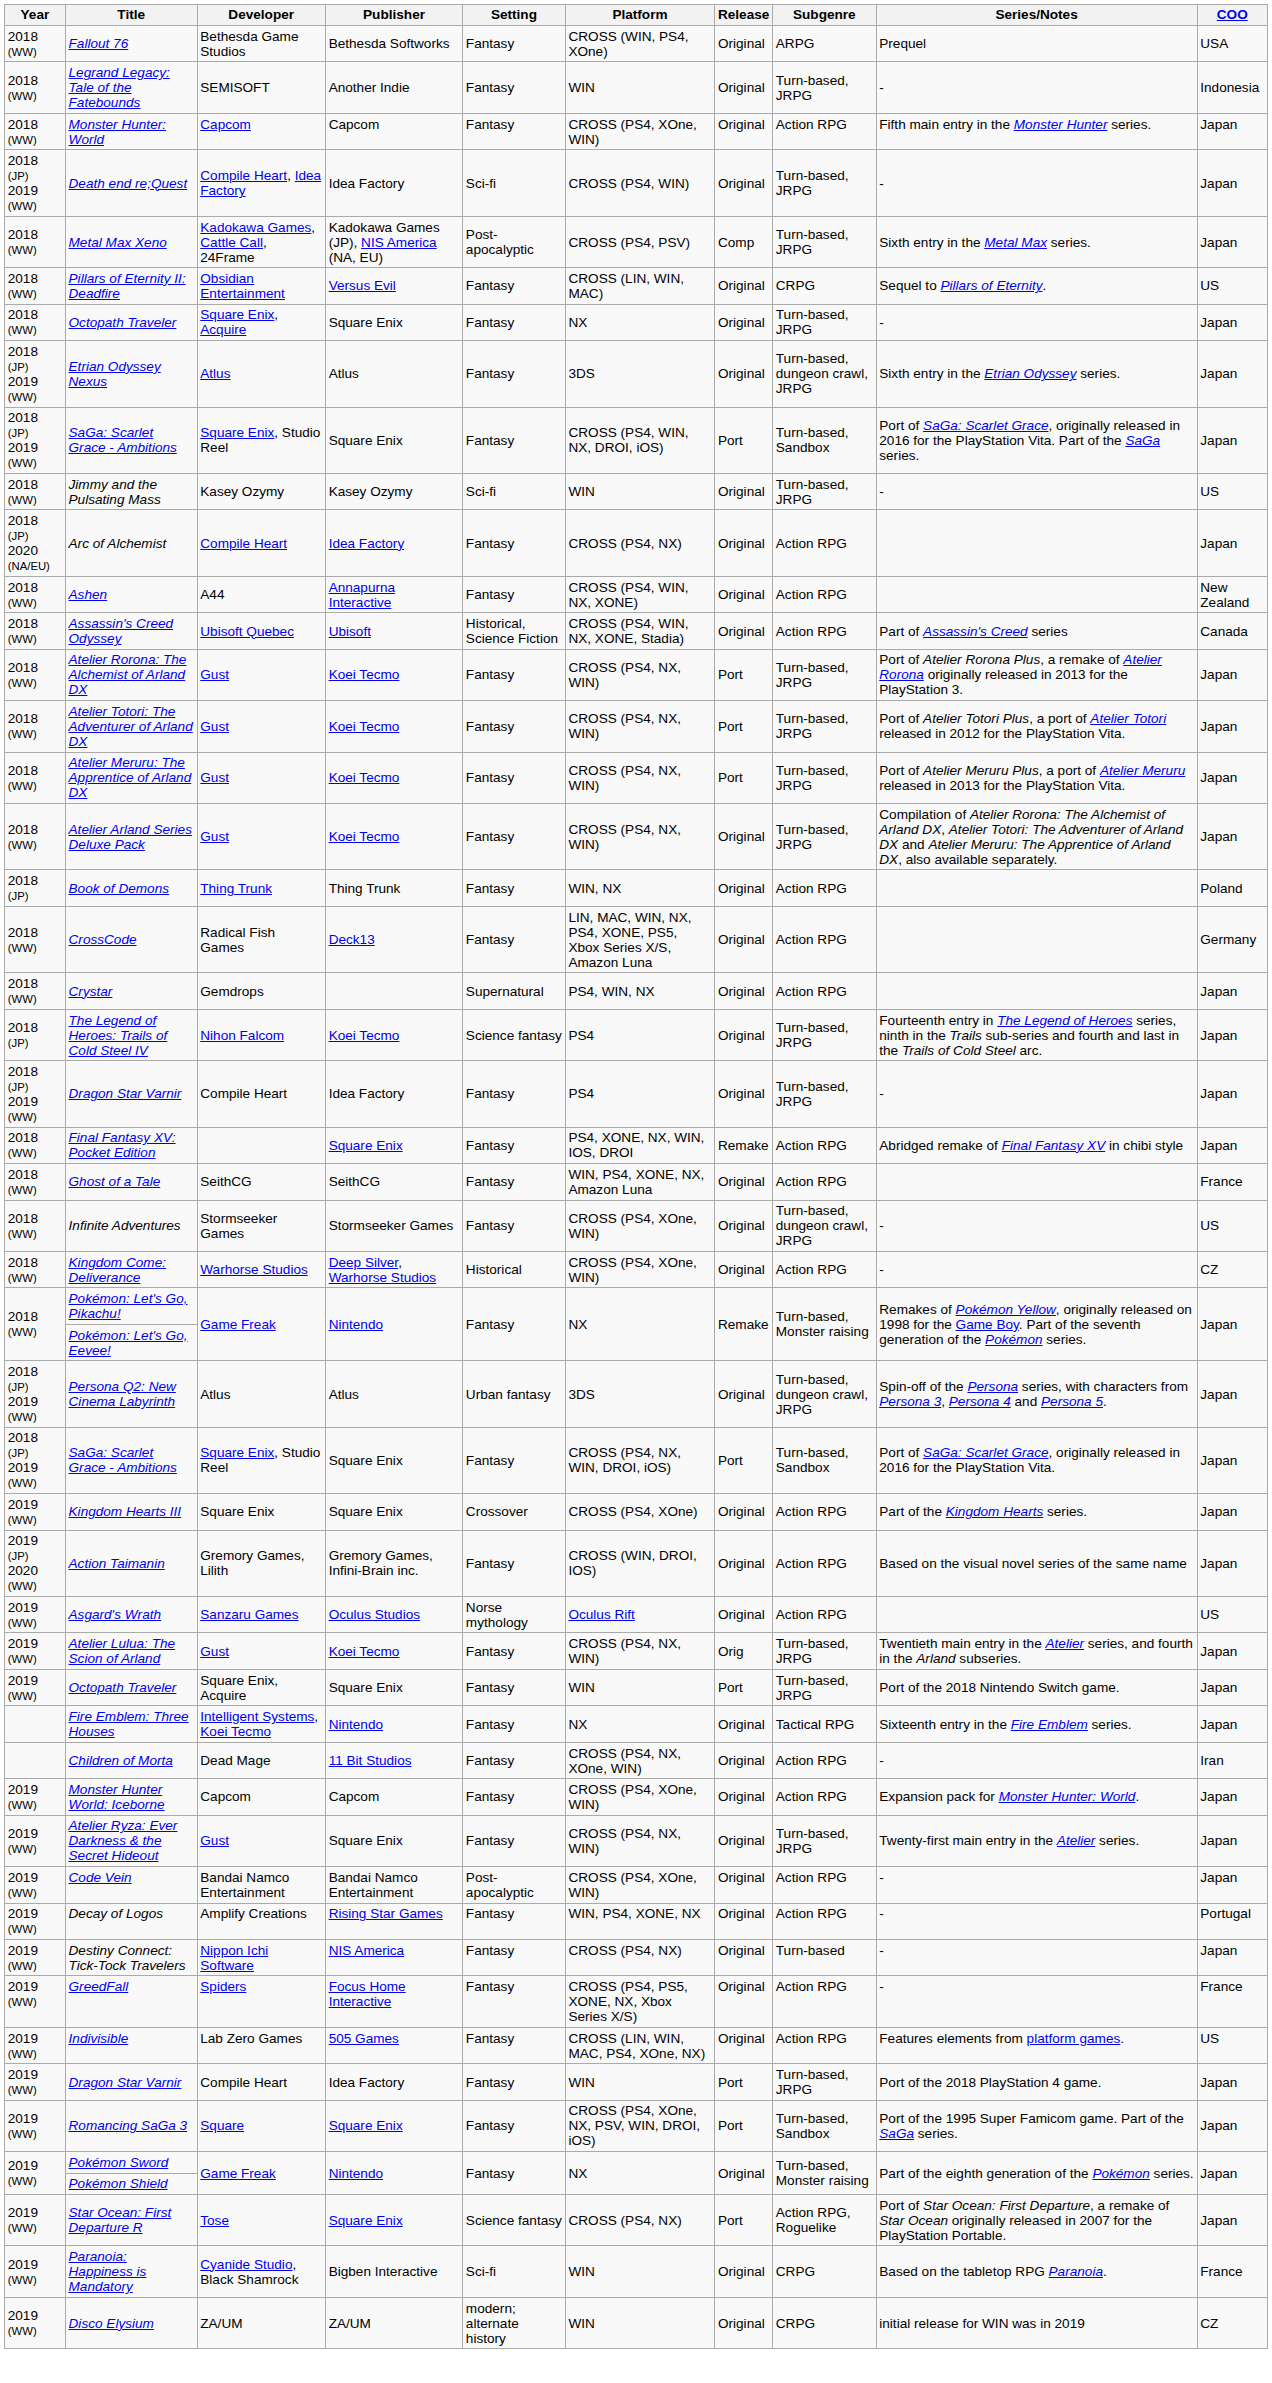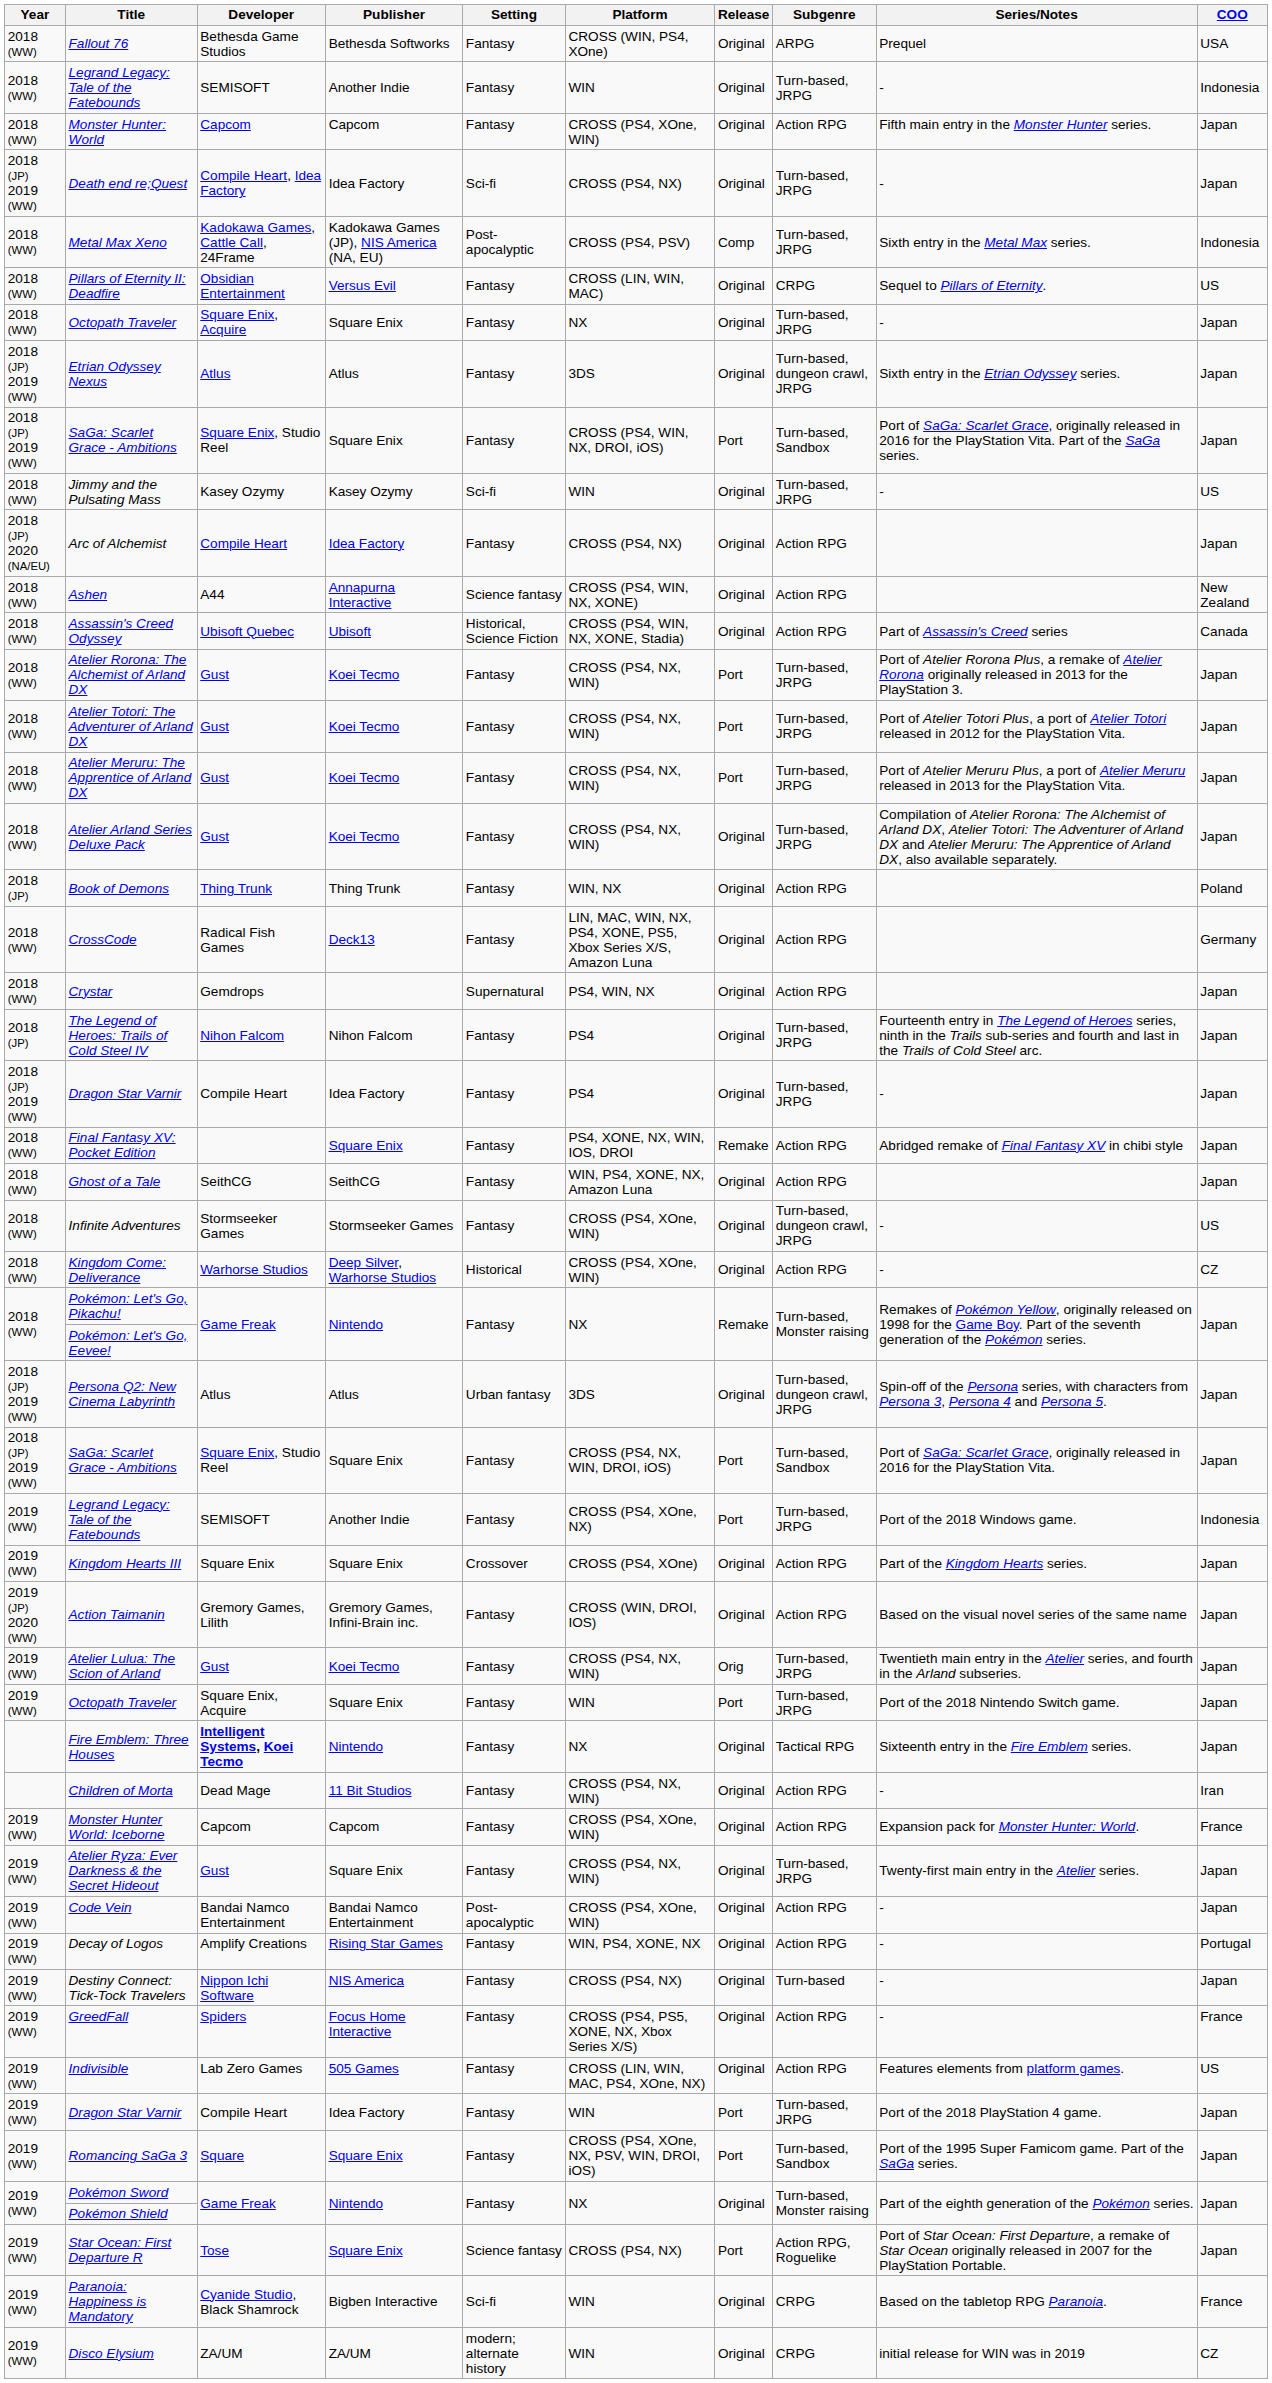Death end re;Quest | Platform: CROSS (PS4, WIN) -> CROSS (PS4, NX)
Metal Max Xeno | COO: Japan -> Indonesia
Ashen | Setting: Fantasy -> Science fantasy
The Legend of Heroes: Trails of Cold Steel IV | Publisher: Koei Tecmo -> Nihon Falcom
The Legend of Heroes: Trails of Cold Steel IV | Setting: Science fantasy -> Fantasy
Ghost of a Tale | COO: France -> Japan
+ row: 2019 (WW) | Legrand Legacy: Tale of the Fatebounds | SEMISOFT | Another Indie | Fantasy | CROSS (PS4, XOne, NX) | Port | Turn-based, JRPG | Port of the 2018 Windows game. | Indonesia
- row: 2019 (WW) | Asgard's Wrath | Sanzaru Games | Oculus Studios | Norse mythology | Oculus Rift | Original | Action RPG | US
Fire Emblem: Three Houses | Developer: normal -> bold
Children of Morta | Platform: CROSS (PS4, NX, XOne, WIN) -> CROSS (PS4, NX, WIN)
Monster Hunter World: Iceborne | COO: Japan -> France
